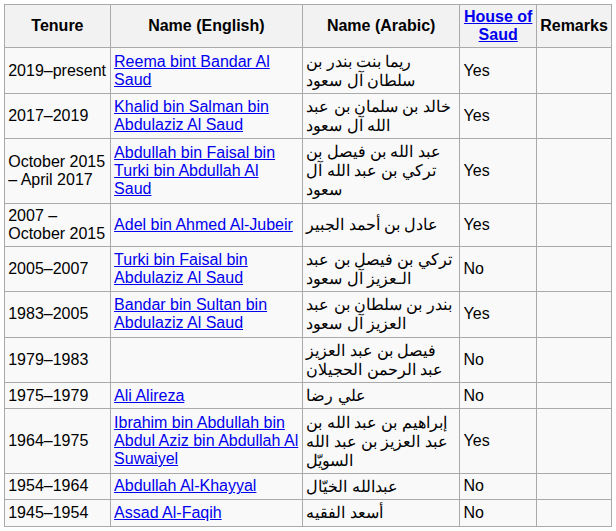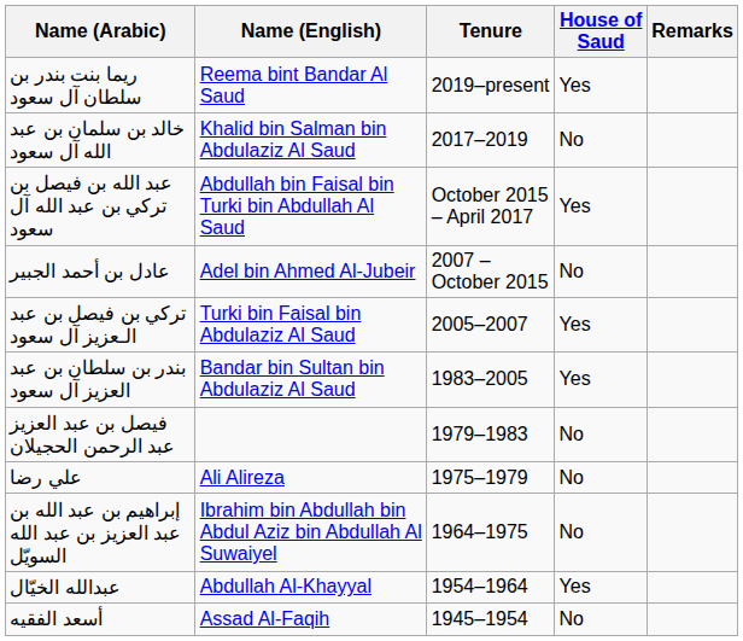columns swapped: Tenure <-> Name (Arabic)
Khalid bin Salman bin Abdulaziz Al Saud | House of Saud: Yes -> No
Adel bin Ahmed Al-Jubeir | House of Saud: Yes -> No
Turki bin Faisal bin Abdulaziz Al Saud | House of Saud: No -> Yes
Ibrahim bin Abdullah bin Abdul Aziz bin Abdullah Al Suwaiyel | House of Saud: Yes -> No
Abdullah Al-Khayyal | House of Saud: No -> Yes
